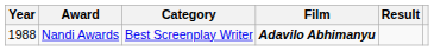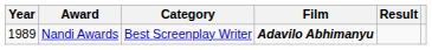Nandi Awards | Year: 1988 -> 1989
